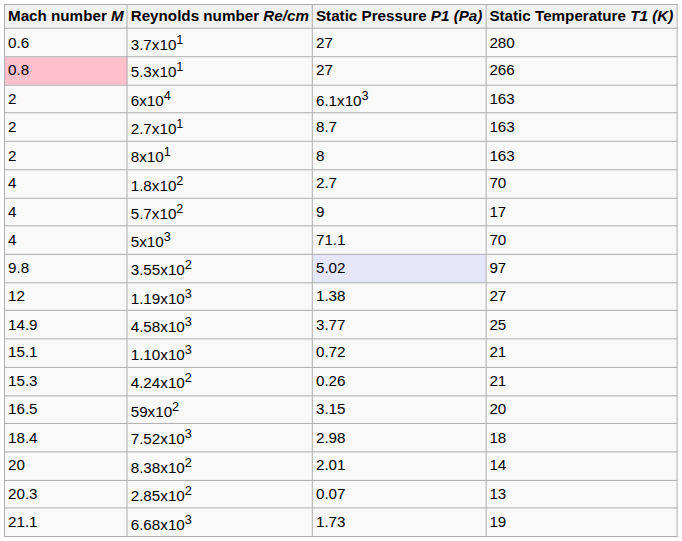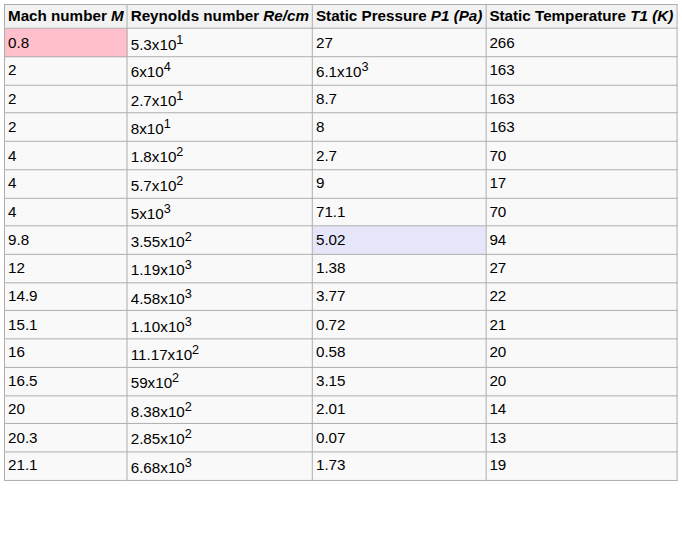- row: 0.6 | 3.7x101 | 27 | 280
3.55x102 | Static Temperature T1 (K): 97 -> 94
4.58x103 | Static Temperature T1 (K): 25 -> 22
- row: 15.3 | 4.24x102 | 0.26 | 21
+ row: 16 | 11.17x102 | 0.58 | 20
- row: 18.4 | 7.52x103 | 2.98 | 18
